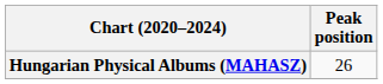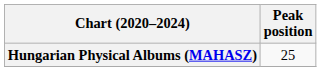Hungarian Physical Albums (MAHASZ) | Peak position: 26 -> 25
